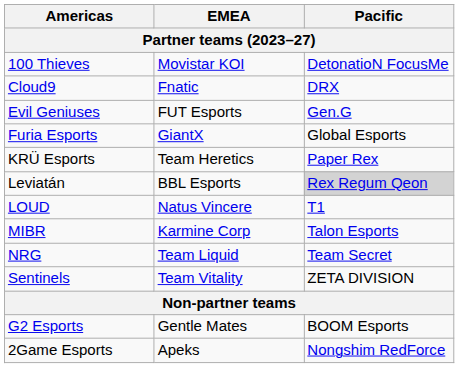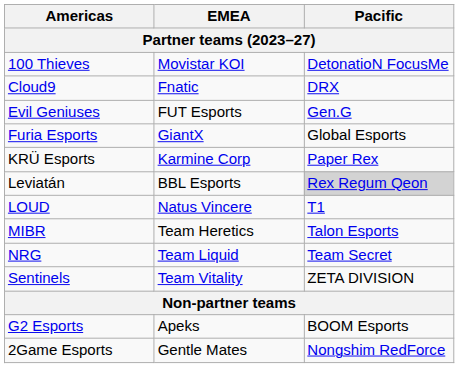KRÜ Esports | EMEA: Team Heretics -> Karmine Corp
MIBR | EMEA: Karmine Corp -> Team Heretics
G2 Esports | EMEA: Gentle Mates -> Apeks
2Game Esports | EMEA: Apeks -> Gentle Mates
